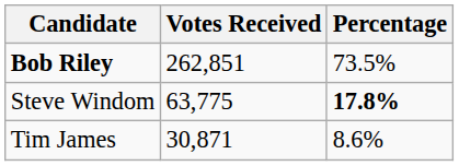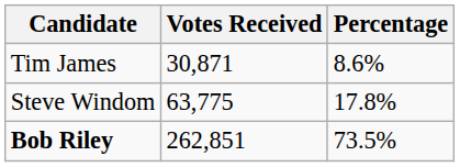rows swapped: Bob Riley <-> Tim James
Steve Windom | Percentage: bold -> normal
